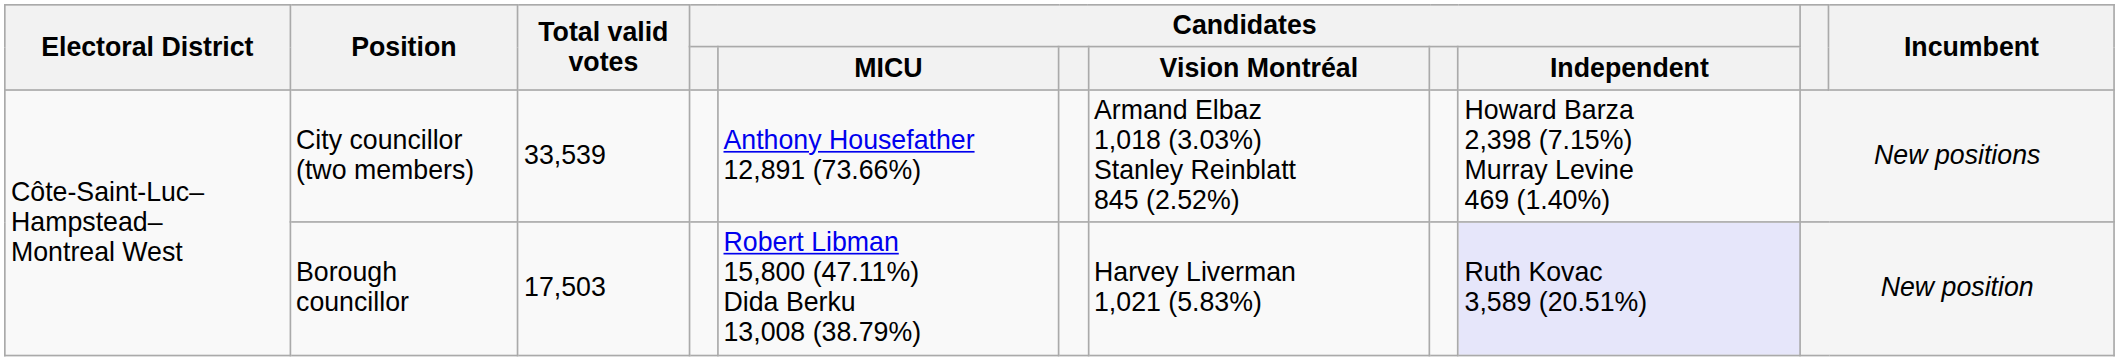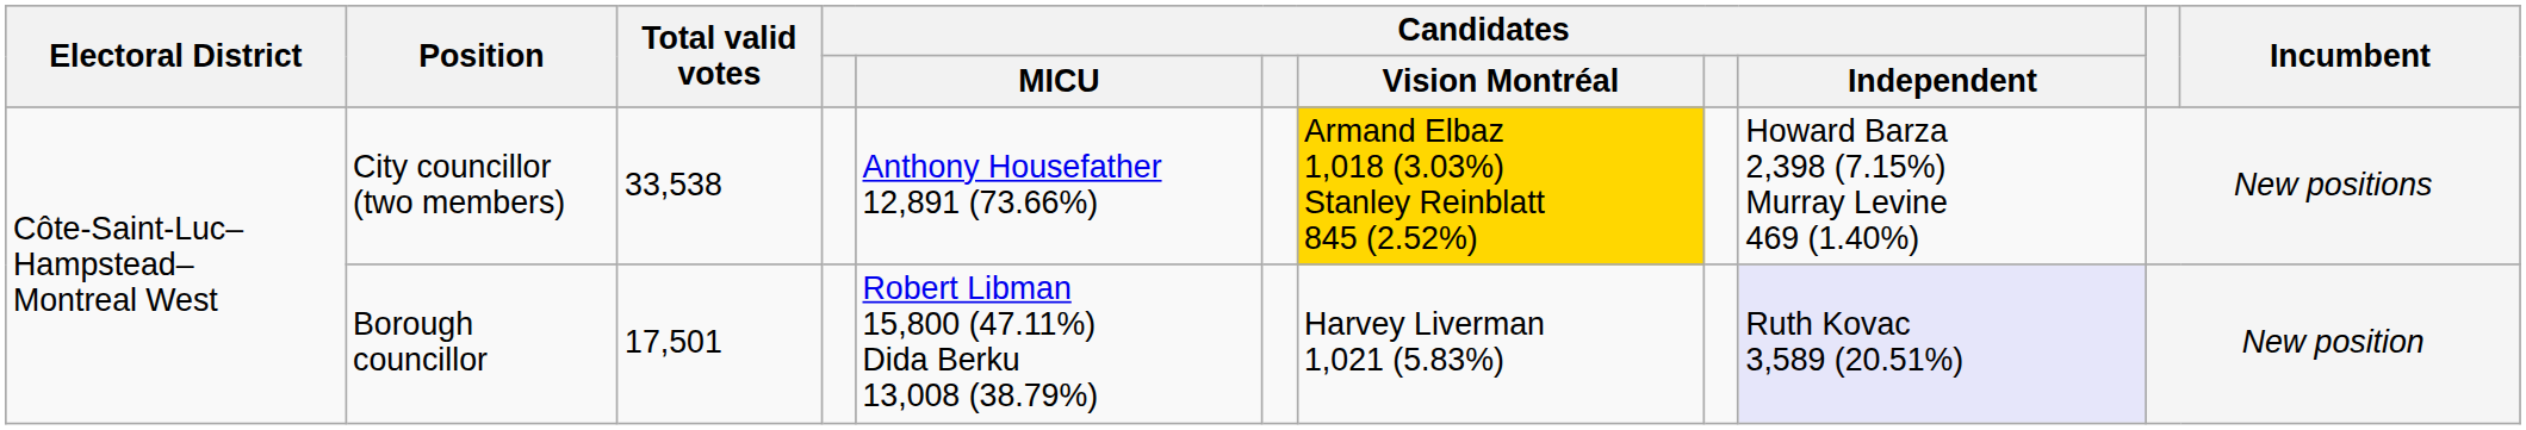City councillor (two members) | Total valid votes: 33,539 -> 33,538
City councillor (two members) | Candidates / Vision Montréal: no background -> gold background
Borough councillor | Total valid votes: 17,503 -> 17,501
